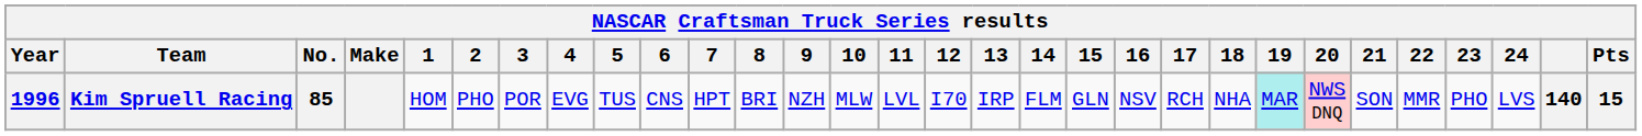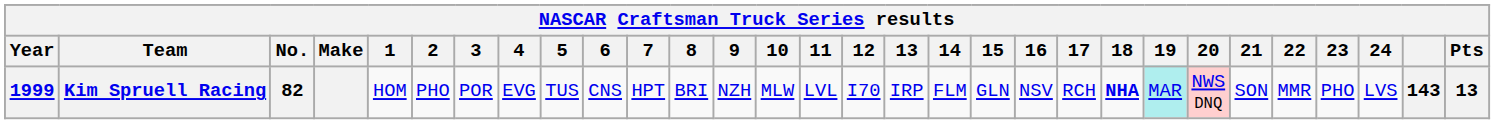Kim Spruell Racing | Year: 1996 -> 1999
Kim Spruell Racing | No.: 85 -> 82
Kim Spruell Racing | 18: normal -> bold
Kim Spruell Racing | column 29: 140 -> 143
Kim Spruell Racing | Pts: 15 -> 13
